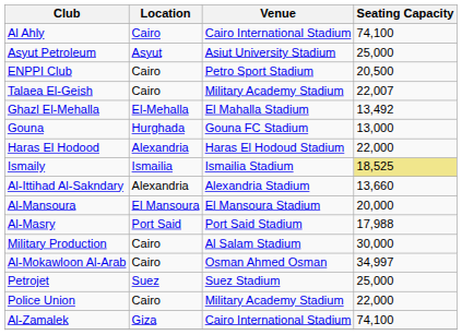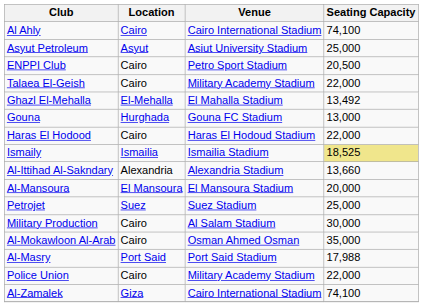Talaea El-Geish | Seating Capacity: 22,007 -> 22,000
Haras El Hodood | Location: Alexandria -> Cairo
rows swapped: Al-Masry <-> Petrojet
Al-Mokawloon Al-Arab | Seating Capacity: 34,997 -> 35,000
